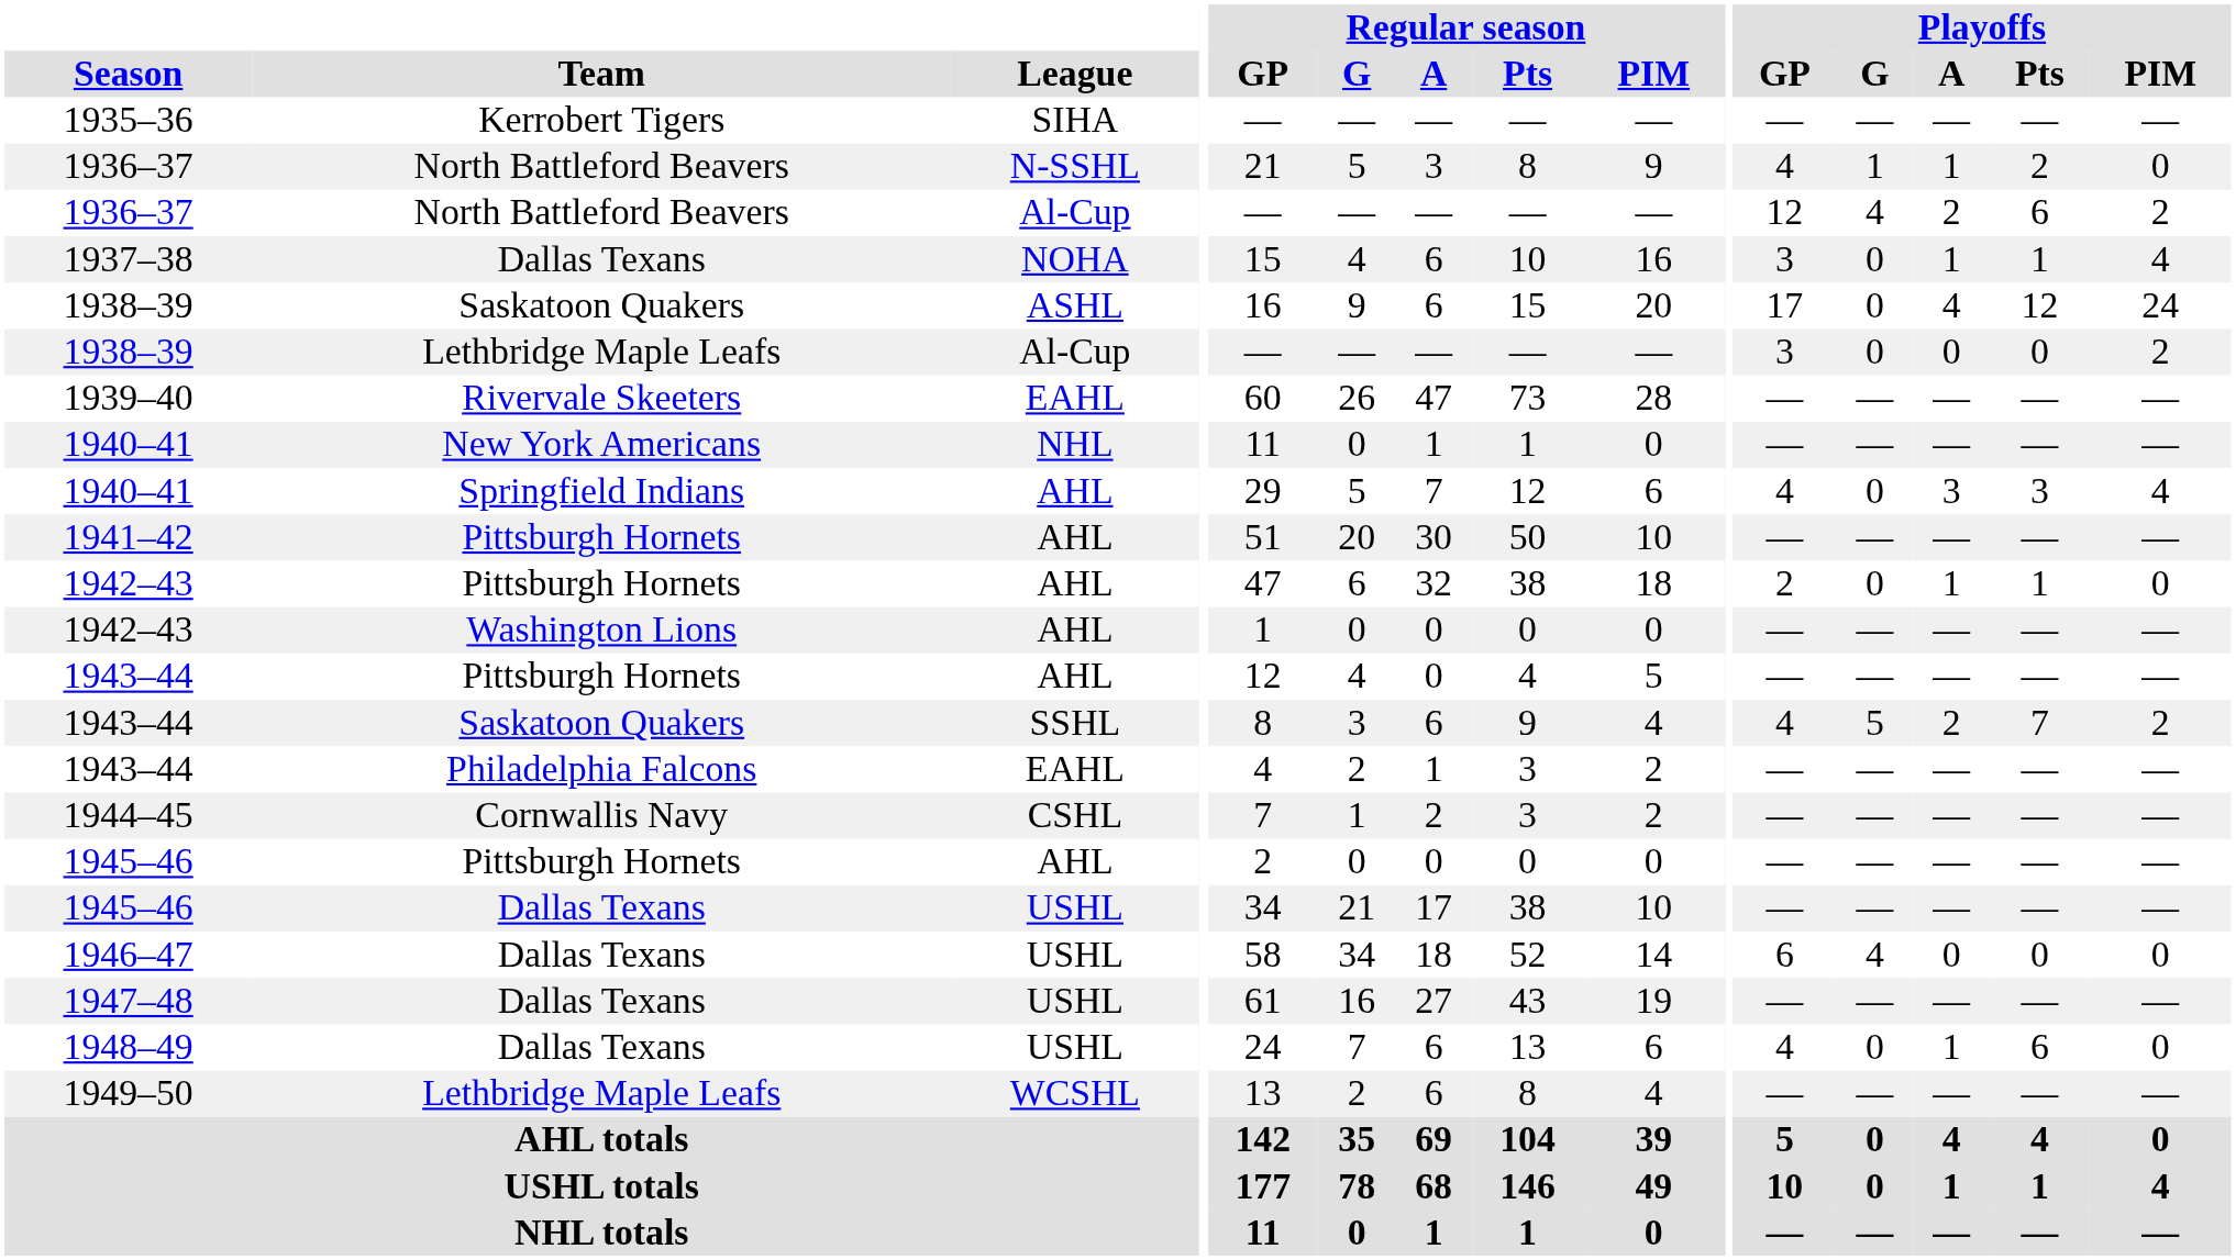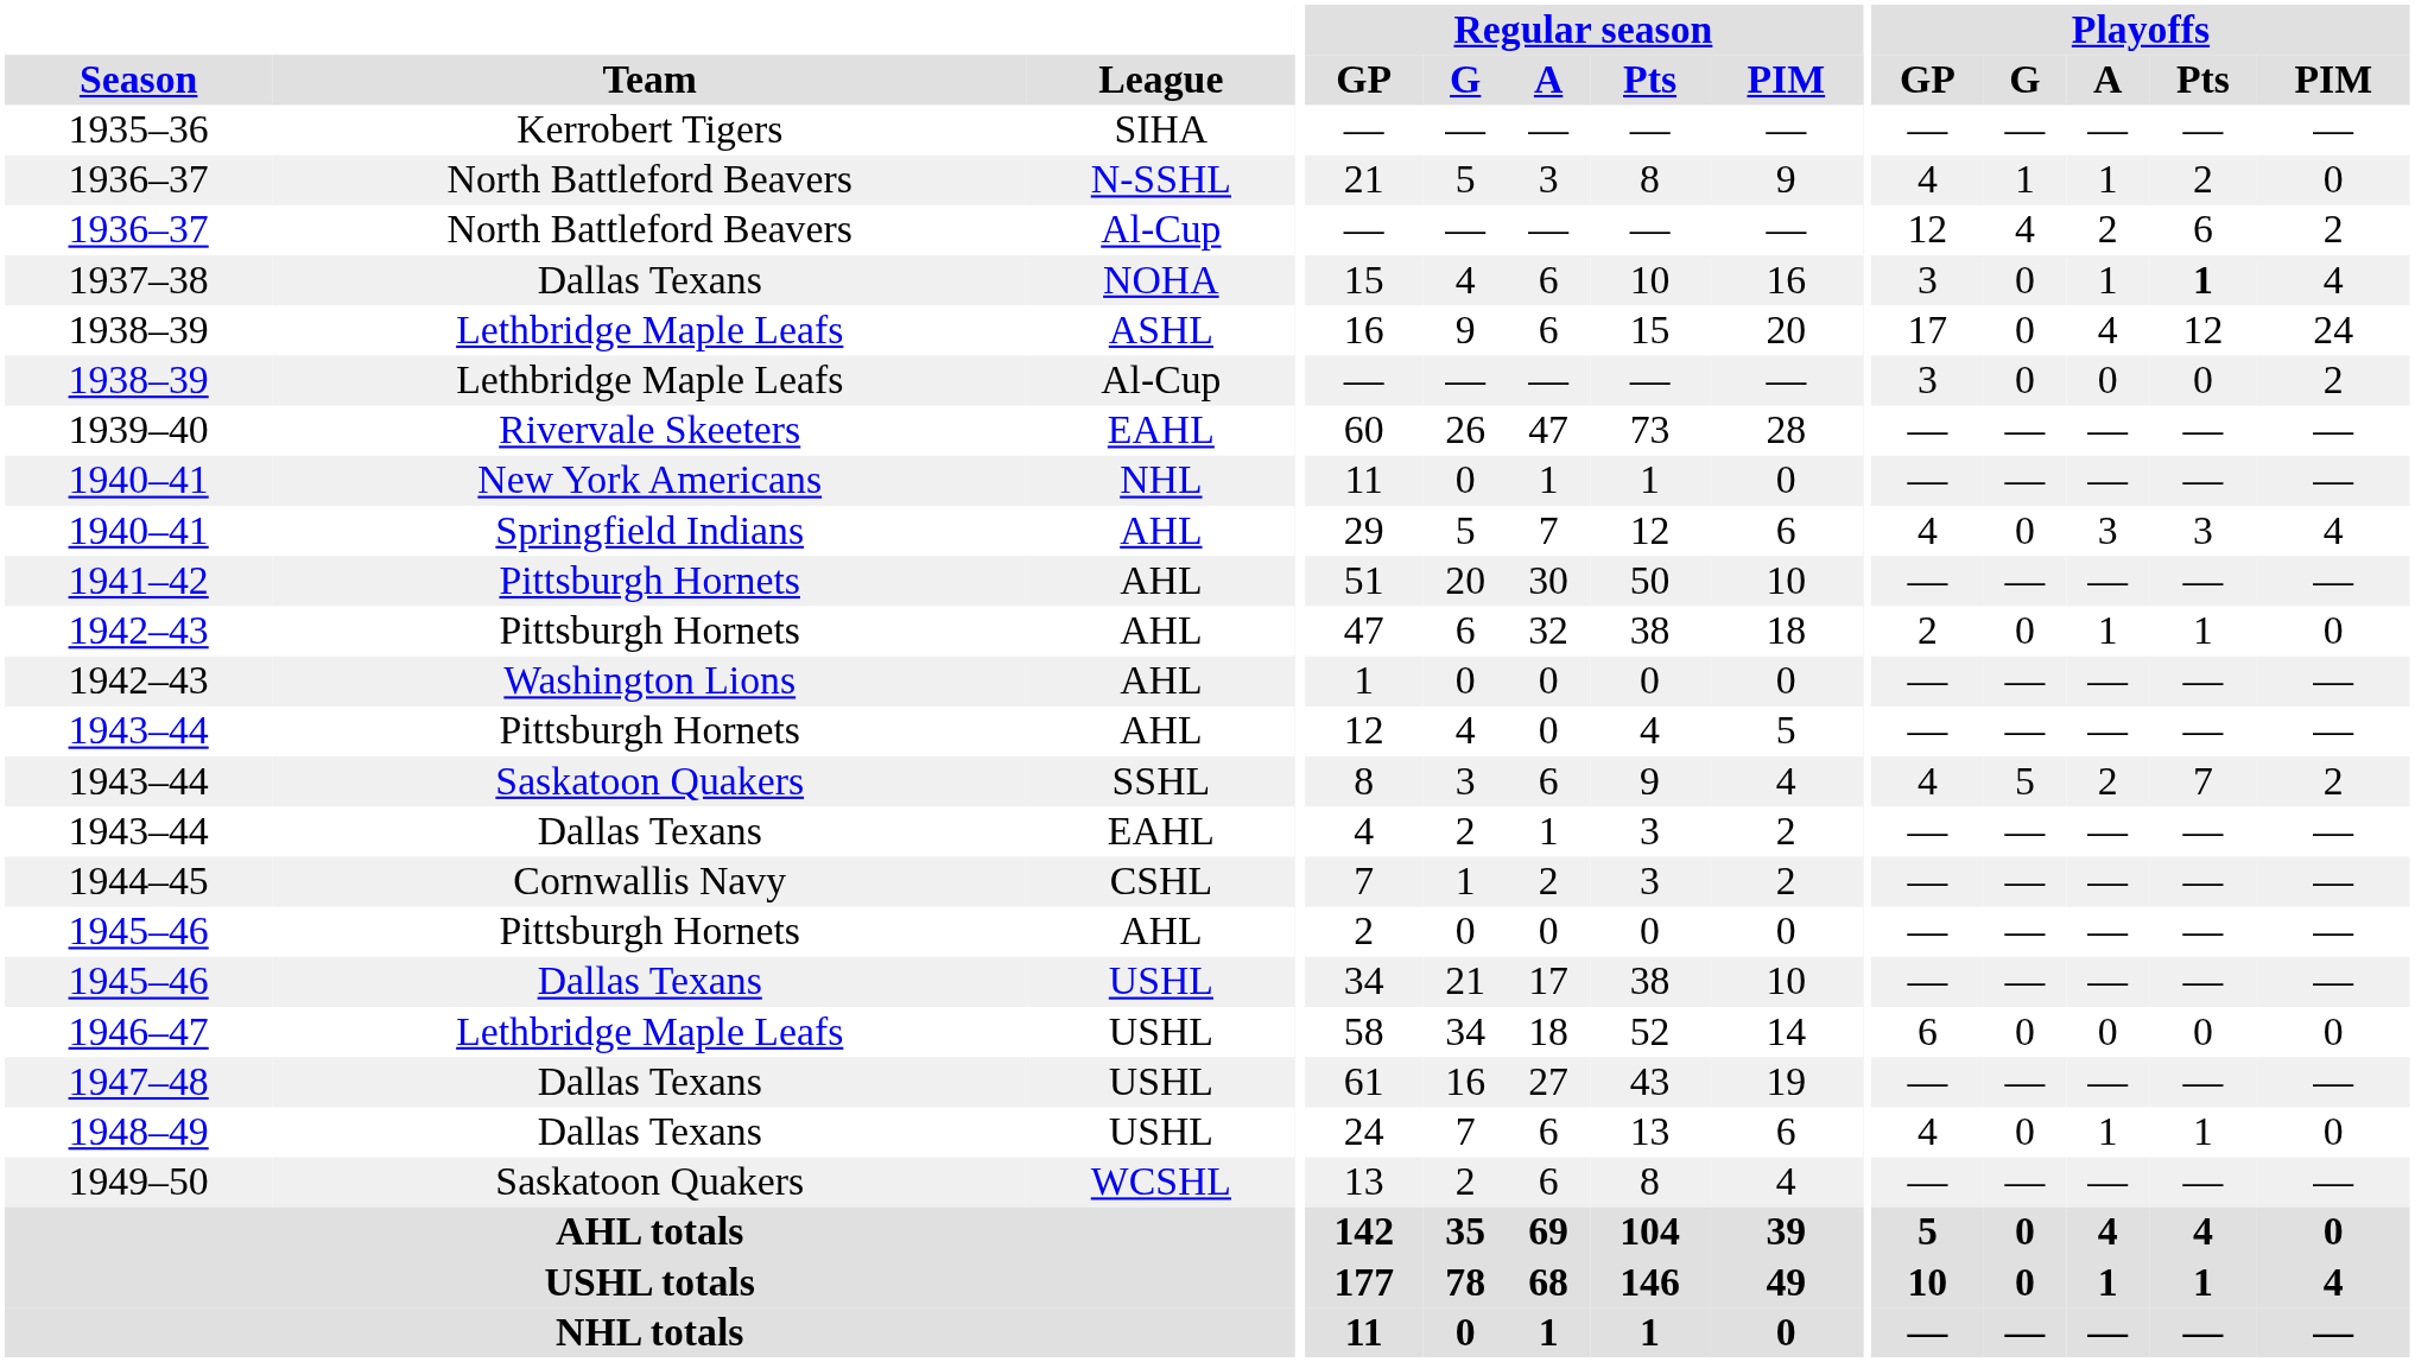1937–38 | Playoffs / Pts: normal -> bold
1938–39 / ASHL | Team: Saskatoon Quakers -> Lethbridge Maple Leafs
1943–44 / EAHL | Team: Philadelphia Falcons -> Dallas Texans
1946–47 | Team: Dallas Texans -> Lethbridge Maple Leafs
1946–47 | Playoffs / G: 4 -> 0
1948–49 | Playoffs / Pts: 6 -> 1
1949–50 | Team: Lethbridge Maple Leafs -> Saskatoon Quakers
